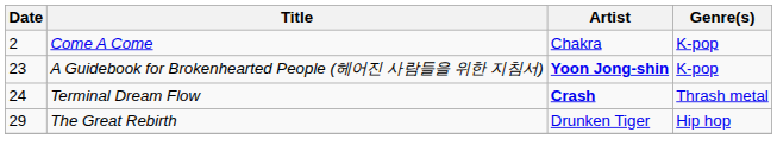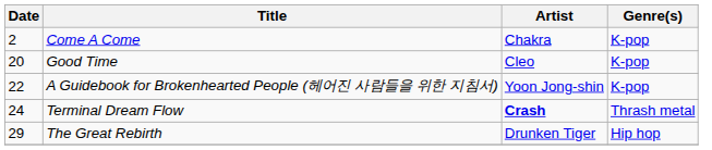+ row: 20 | Good Time | Cleo | K-pop
A Guidebook for Brokenhearted People (헤어진 사람들을 위한 지침서) | Date: 23 -> 22
A Guidebook for Brokenhearted People (헤어진 사람들을 위한 지침서) | Artist: bold -> normal
